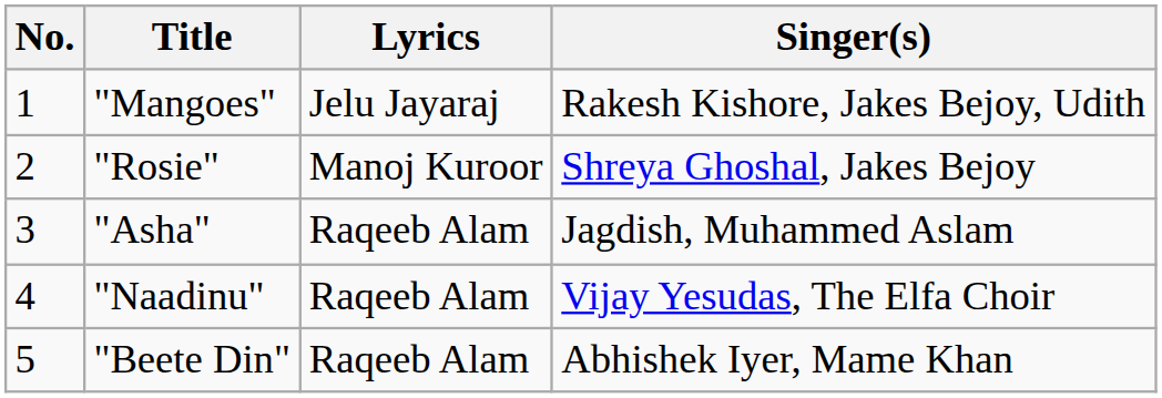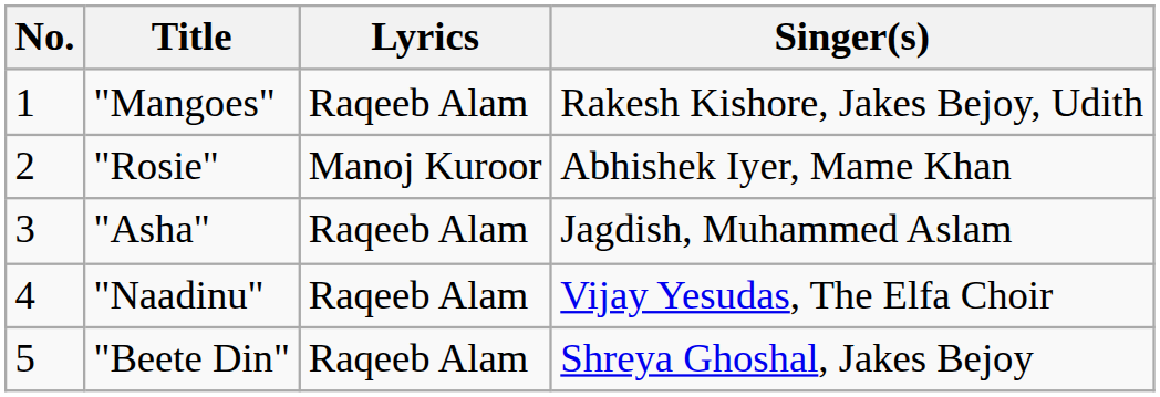"Mangoes" | Lyrics: Jelu Jayaraj -> Raqeeb Alam
"Rosie" | Singer(s): Shreya Ghoshal, Jakes Bejoy -> Abhishek Iyer, Mame Khan
"Beete Din" | Singer(s): Abhishek Iyer, Mame Khan -> Shreya Ghoshal, Jakes Bejoy
